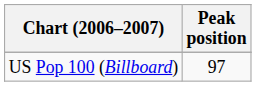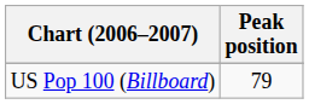US Pop 100 (Billboard) | Peak position: 97 -> 79
